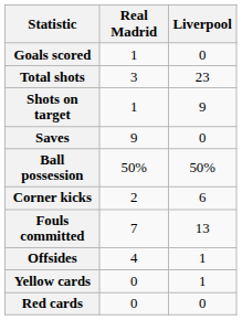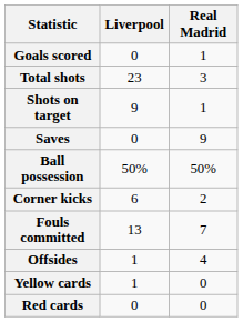columns swapped: Liverpool <-> Real Madrid
